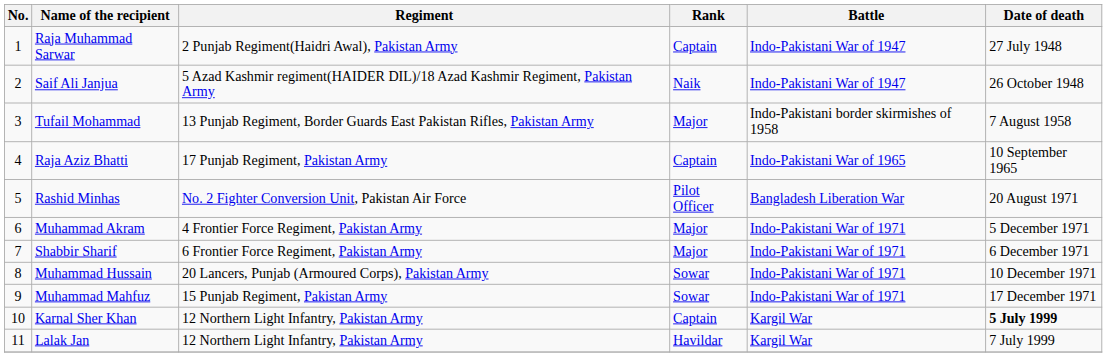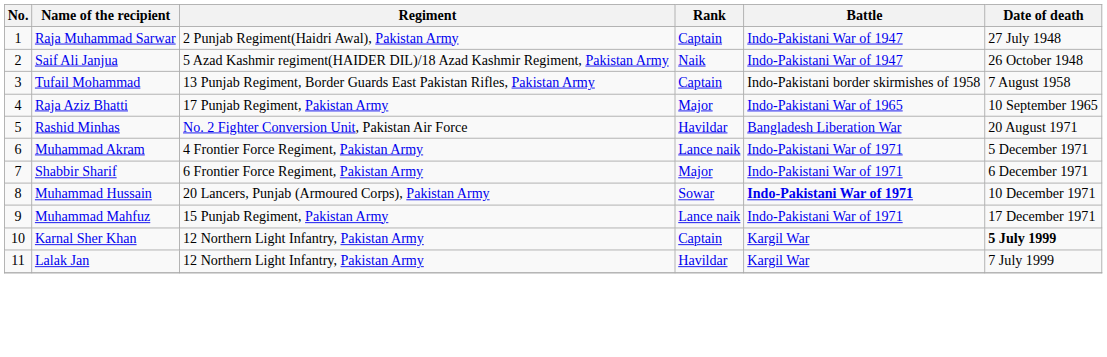Tufail Mohammad | Rank: Major -> Captain
Raja Aziz Bhatti | Rank: Captain -> Major
Rashid Minhas | Rank: Pilot Officer -> Havildar
Muhammad Akram | Rank: Major -> Lance naik
Muhammad Hussain | Battle: normal -> bold
Muhammad Mahfuz | Rank: Sowar -> Lance naik
